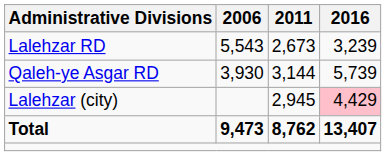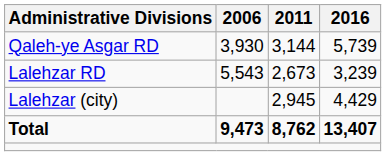rows swapped: Lalehzar RD <-> Qaleh-ye Asgar RD
Lalehzar (city) | 2016: pink background -> no background
